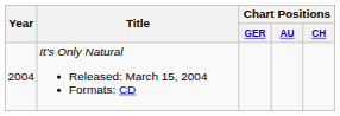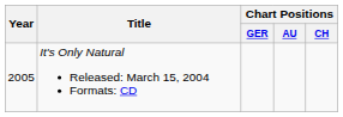It's Only Natural Released: March 15, 2004 Formats: CD | Year: 2004 -> 2005
